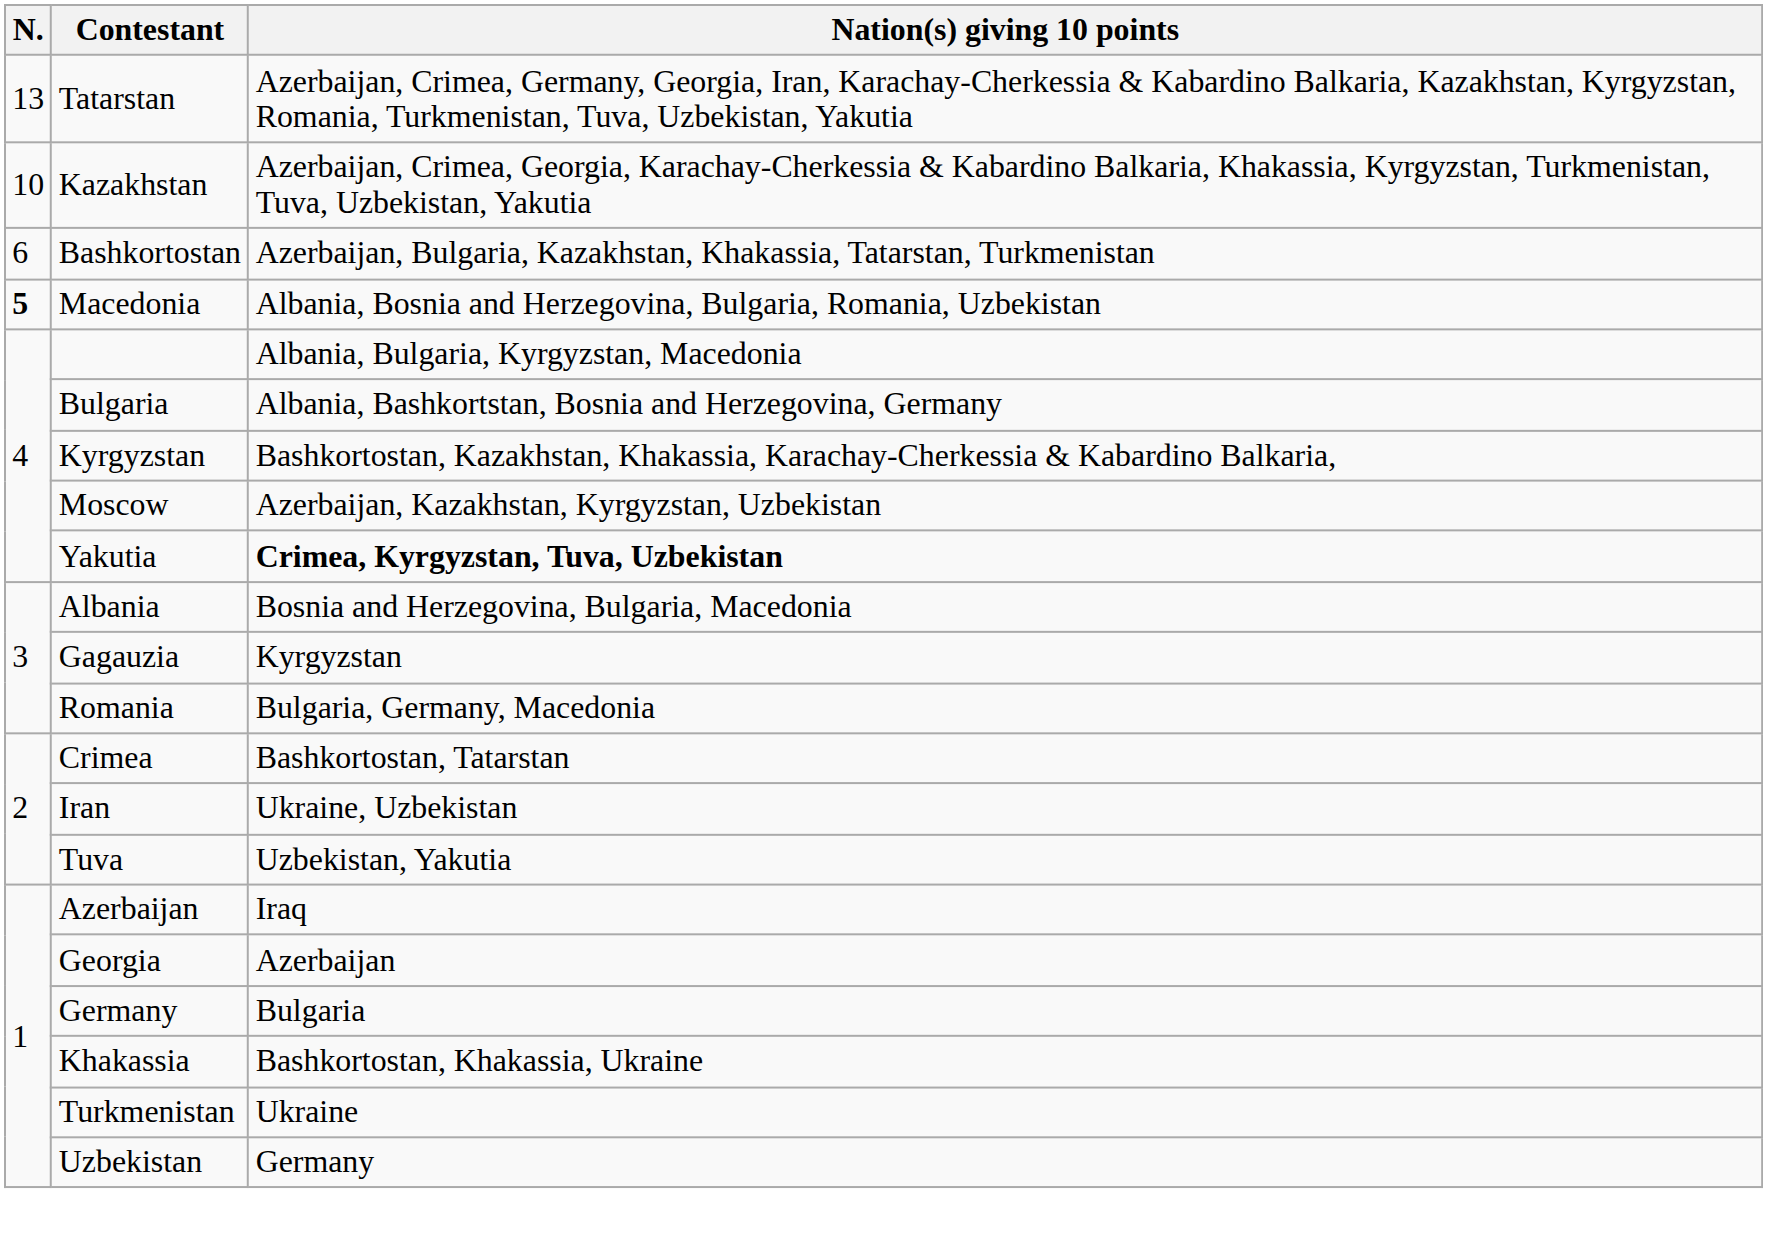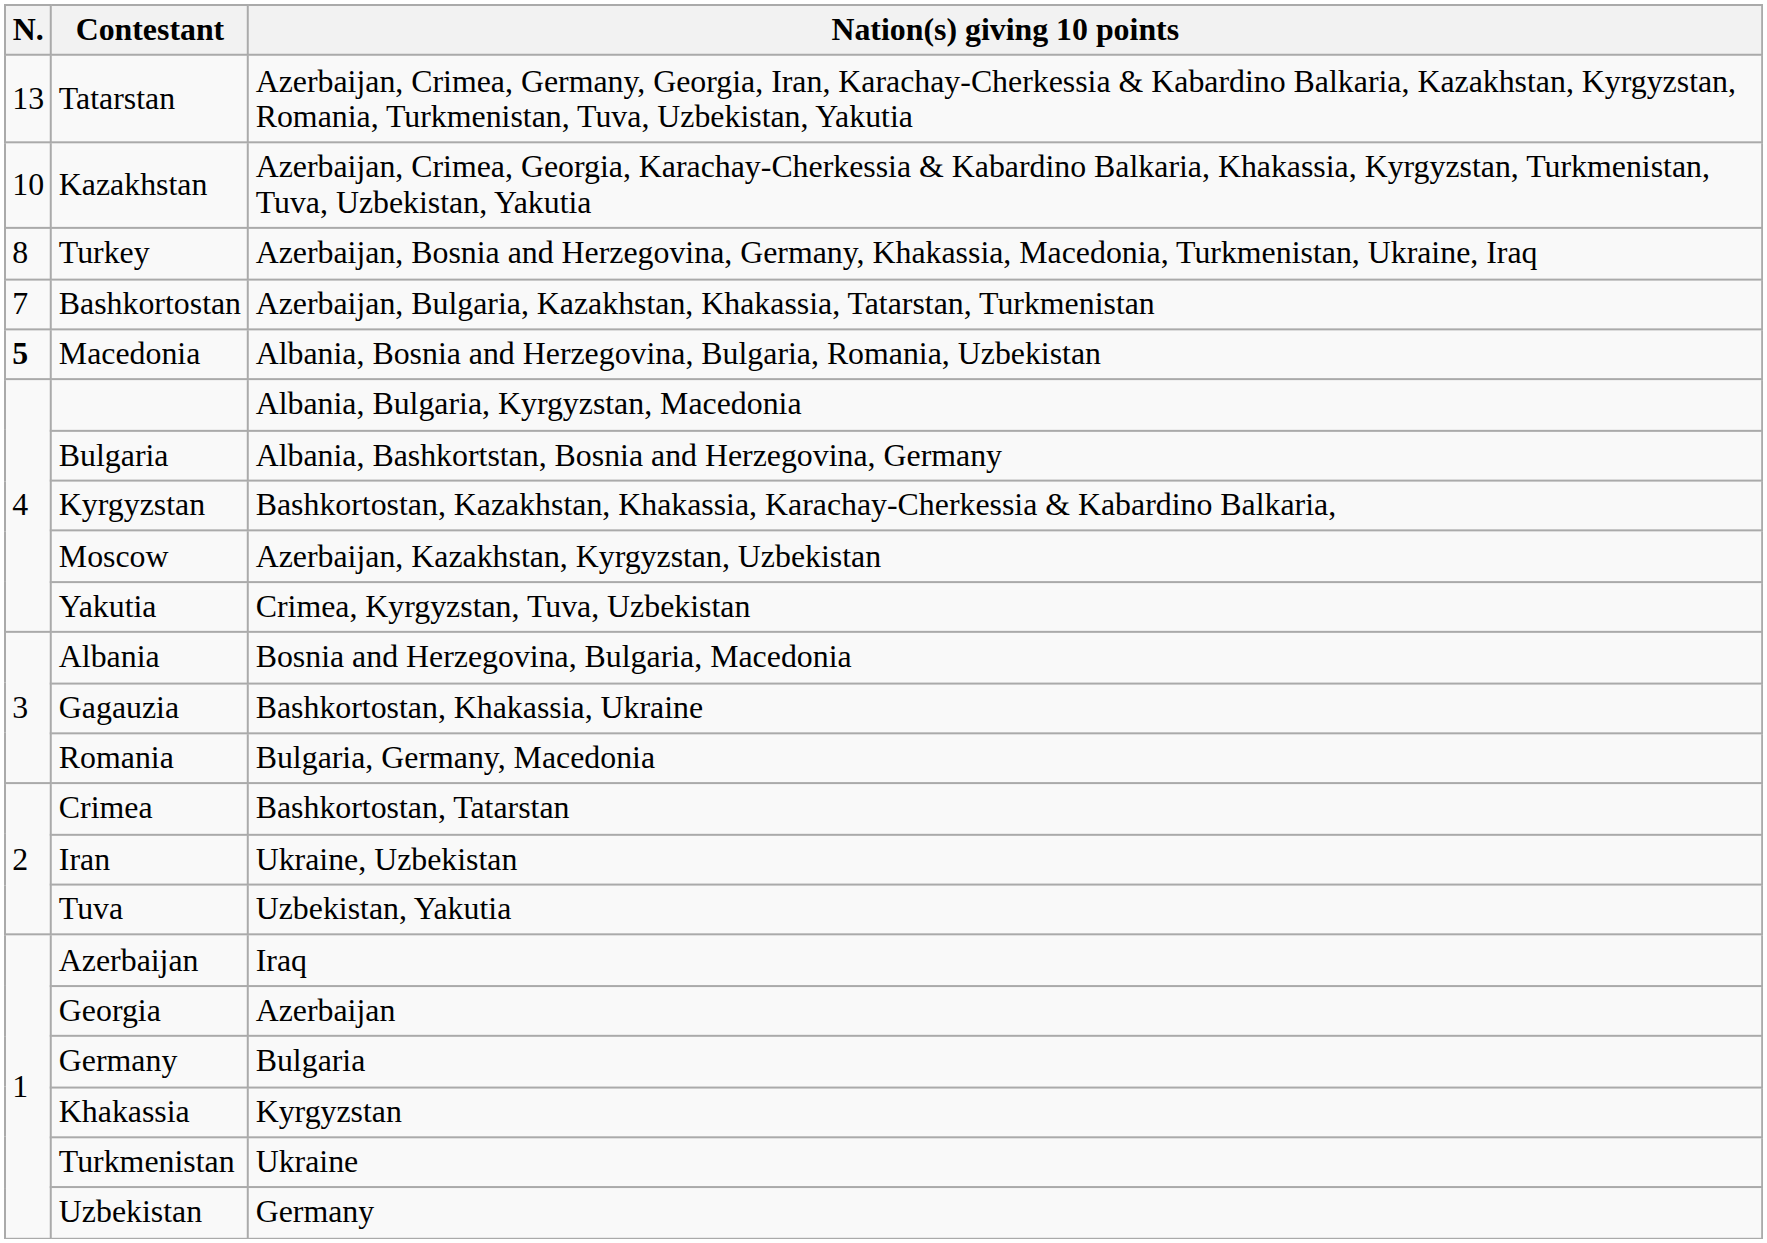+ row: 8 | Turkey | Azerbaijan, Bosnia and Herzegovina, Germany, Khakassia, Macedonia, Turkmenistan, Ukraine, Iraq
Bashkortostan | N.: 6 -> 7
Yakutia | Nation(s) giving 10 points: bold -> normal
Gagauzia | Nation(s) giving 10 points: Kyrgyzstan -> Bashkortostan, Khakassia, Ukraine
Khakassia | Nation(s) giving 10 points: Bashkortostan, Khakassia, Ukraine -> Kyrgyzstan
